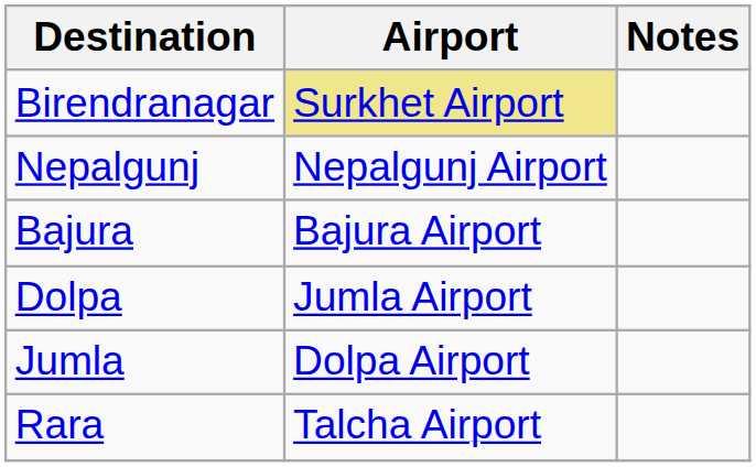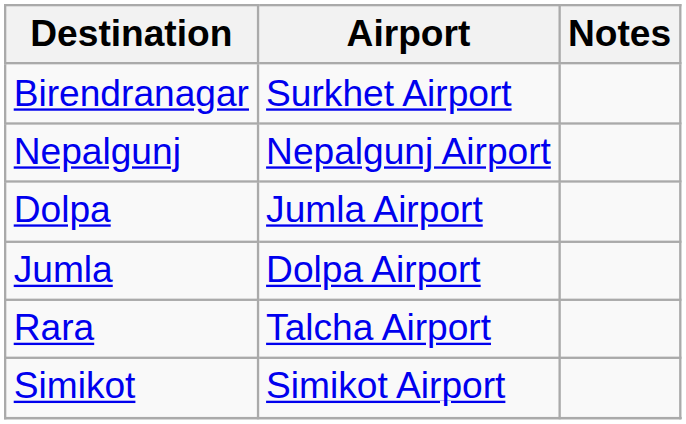Birendranagar | Airport: khaki background -> no background
- row: Bajura | Bajura Airport
+ row: Simikot | Simikot Airport
